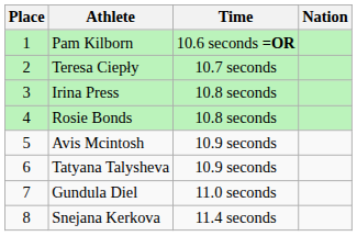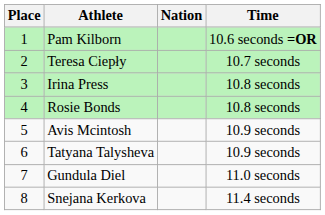columns swapped: Nation <-> Time
